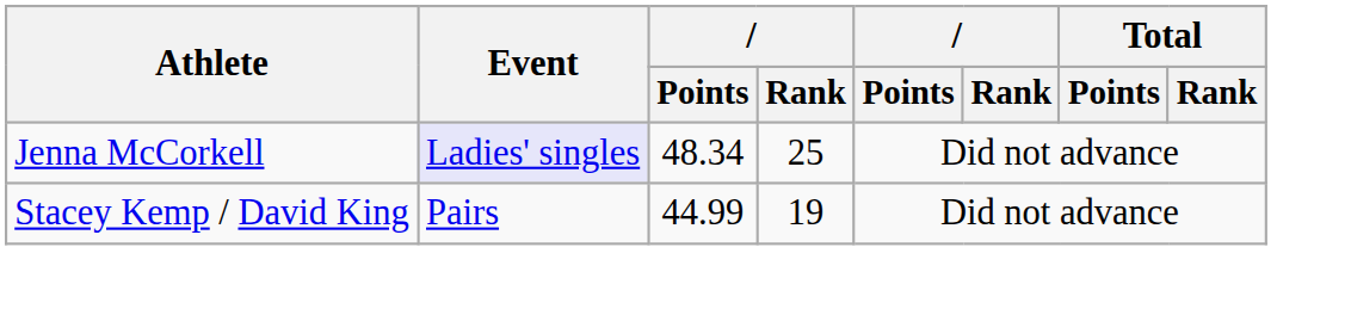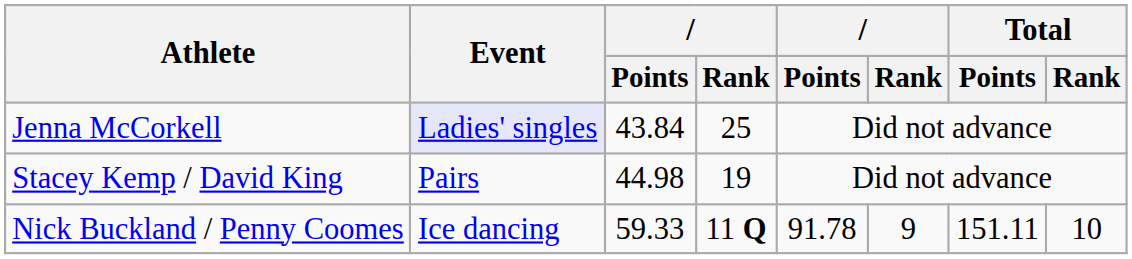Jenna McCorkell | column 3: 48.34 -> 43.84
Stacey Kemp / David King | column 3: 44.99 -> 44.98
+ row: Nick Buckland / Penny Coomes | Ice dancing | 59.33 | 11 Q | 91.78 | 9 | 151.11 | 10
